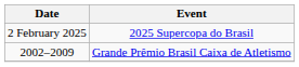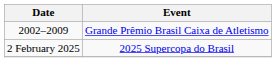rows swapped: 2002–2009 <-> 2 February 2025
